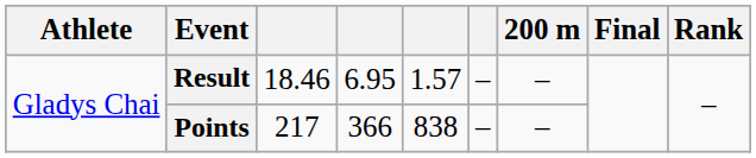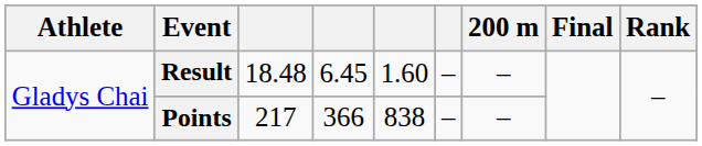Result | column 3: 18.46 -> 18.48
Result | column 4: 6.95 -> 6.45
Result | column 5: 1.57 -> 1.60
